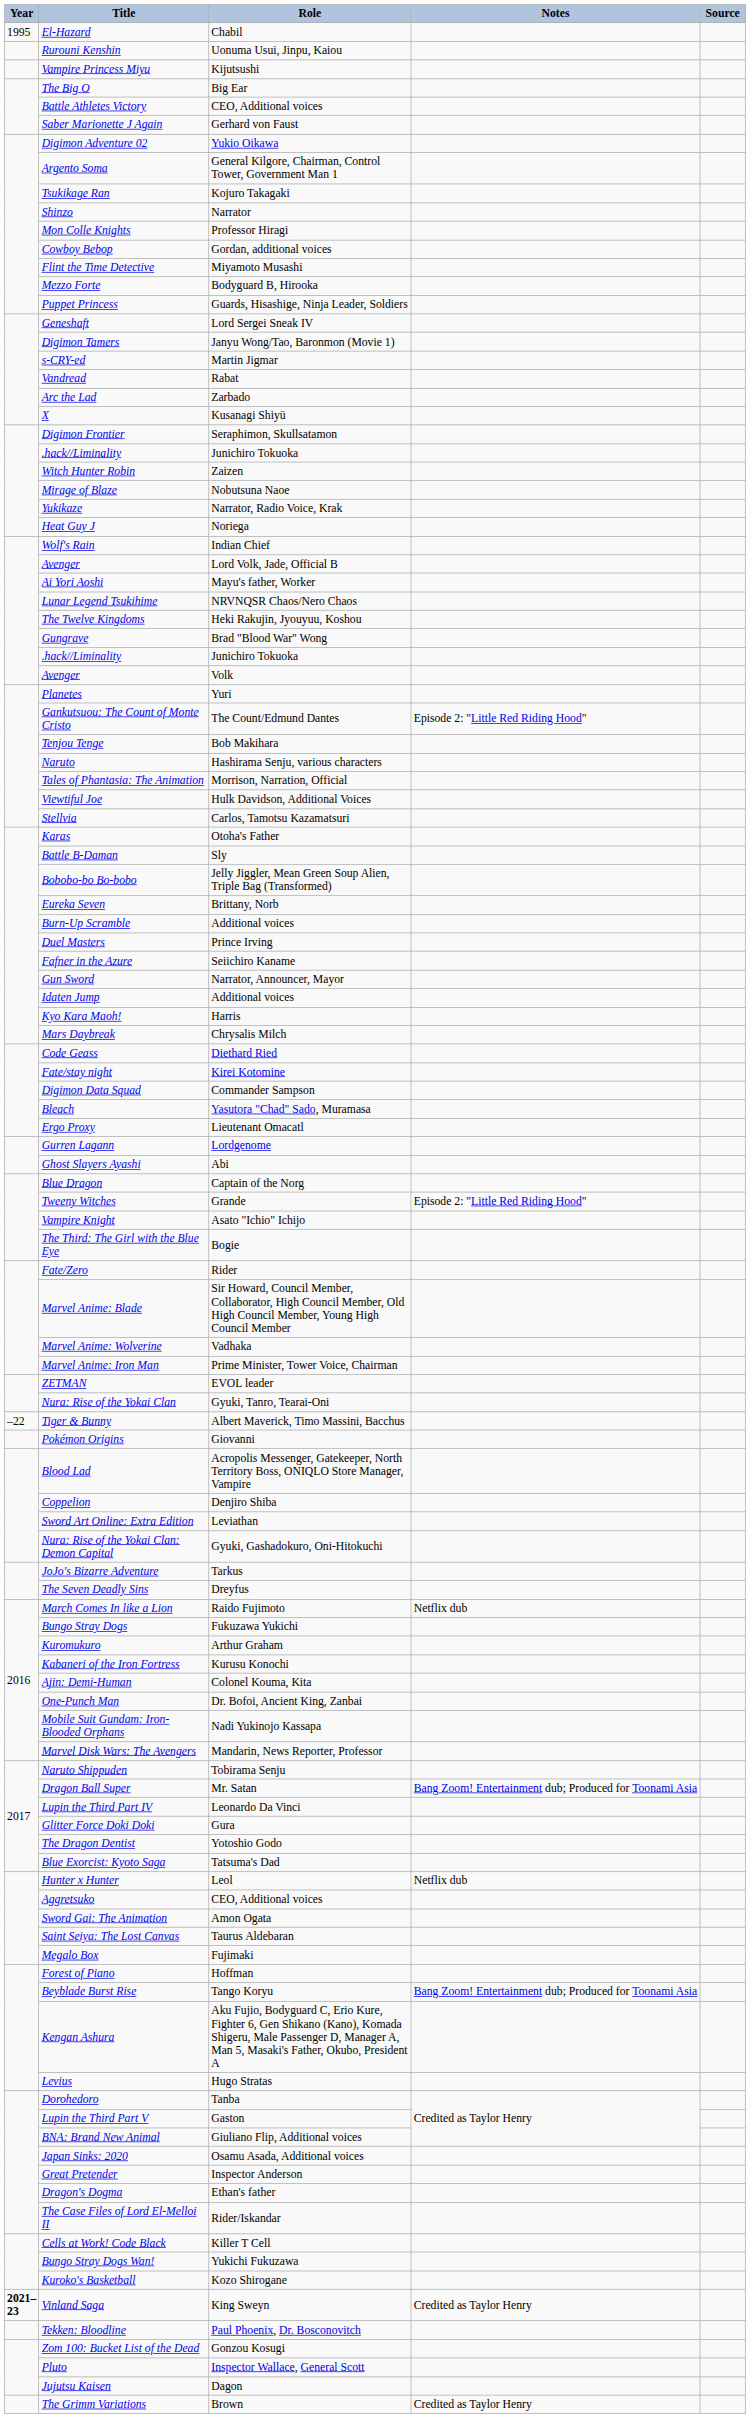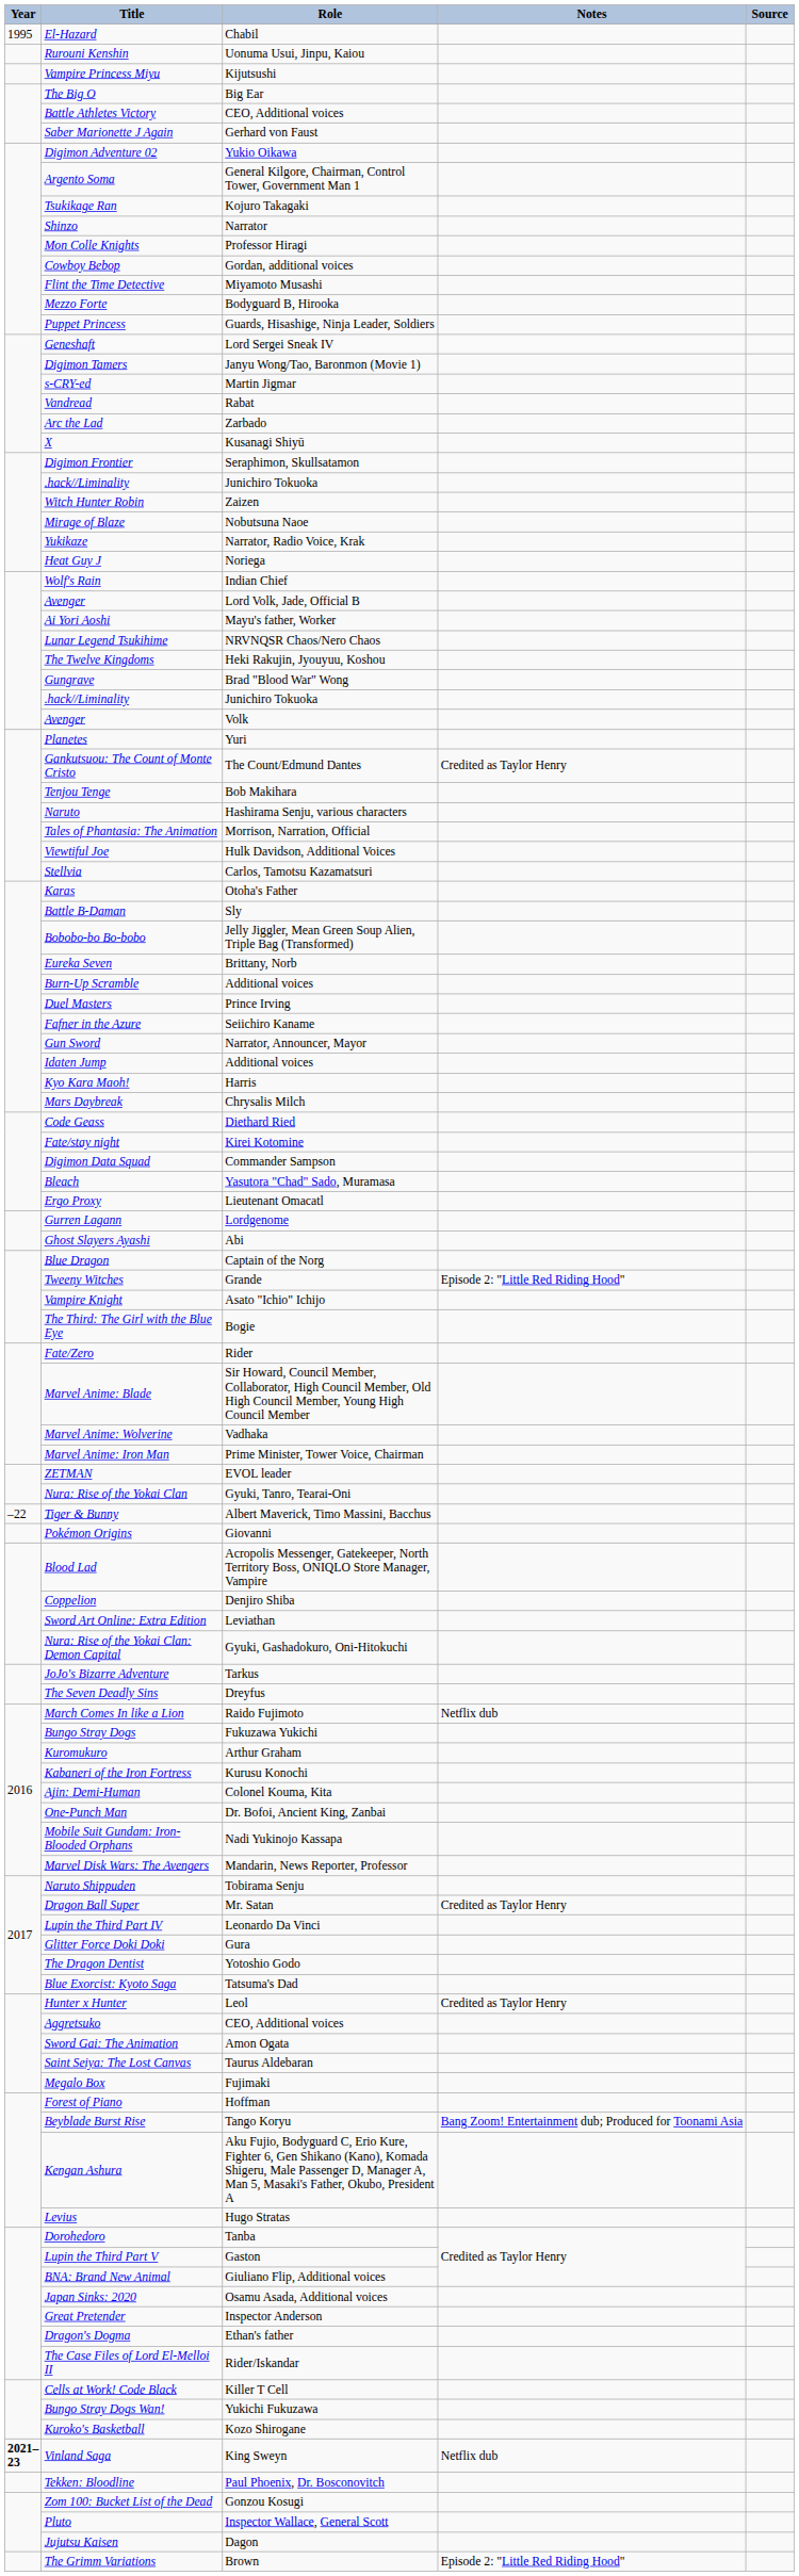Gankutsuou: The Count of Monte Cristo | Notes: Episode 2: "Little Red Riding Hood" -> Credited as Taylor Henry
Dragon Ball Super | Notes: Bang Zoom! Entertainment dub; Produced for Toonami Asia -> Credited as Taylor Henry
Hunter x Hunter | Notes: Netflix dub -> Credited as Taylor Henry
Vinland Saga | Notes: Credited as Taylor Henry -> Netflix dub
The Grimm Variations | Notes: Credited as Taylor Henry -> Episode 2: "Little Red Riding Hood"
